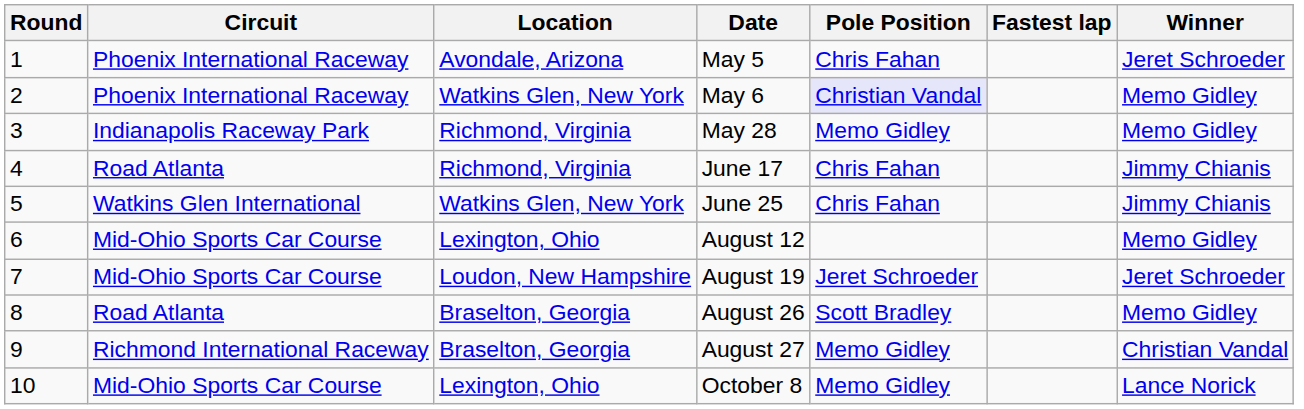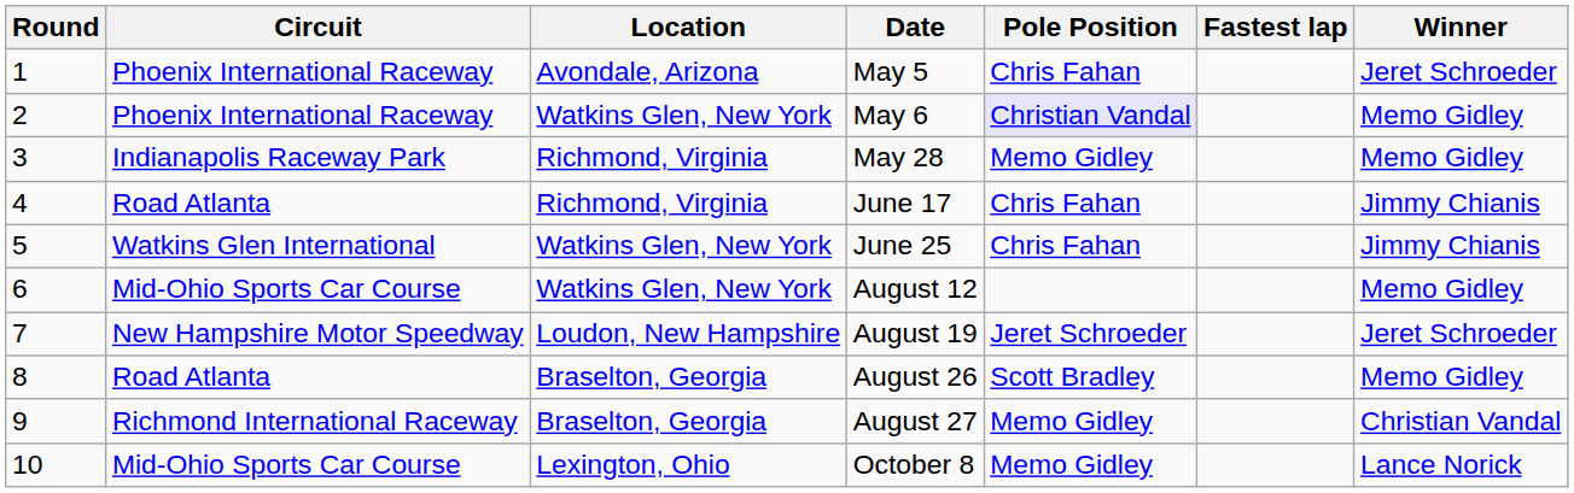August 12 | Location: Lexington, Ohio -> Watkins Glen, New York
August 19 | Circuit: Mid-Ohio Sports Car Course -> New Hampshire Motor Speedway
